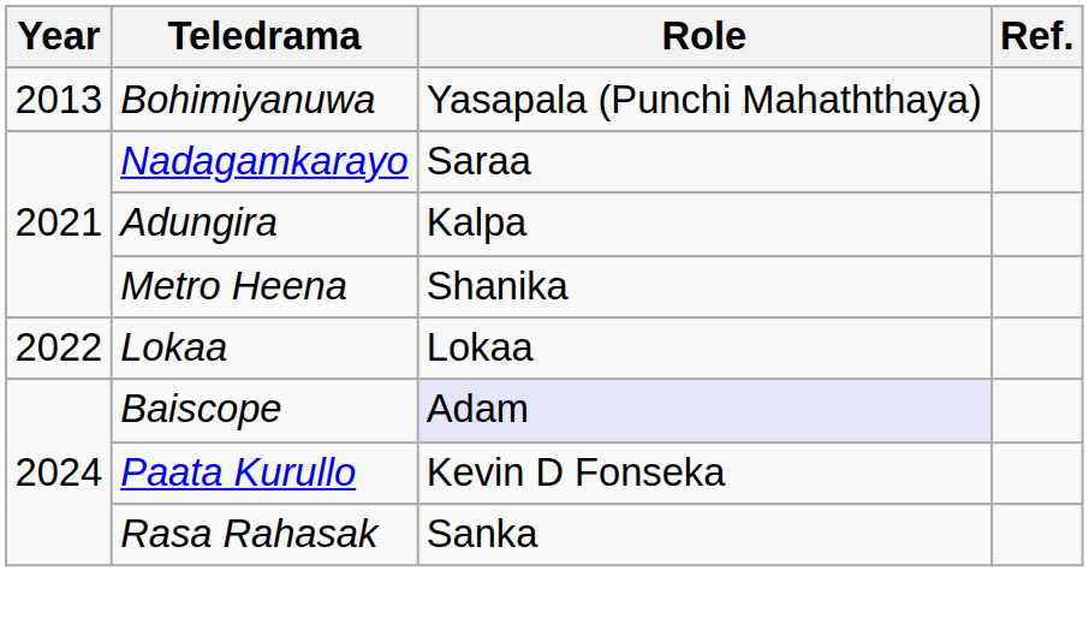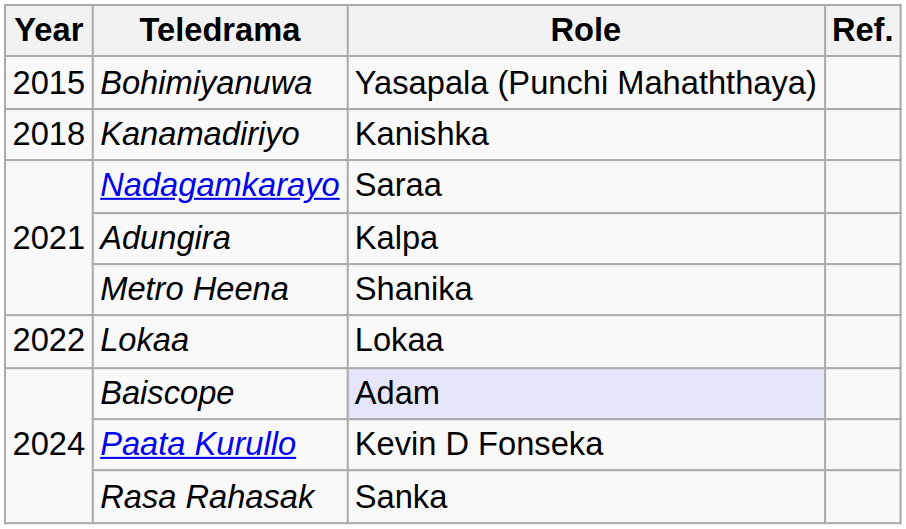Bohimiyanuwa | Year: 2013 -> 2015
+ row: 2018 | Kanamadiriyo | Kanishka
